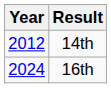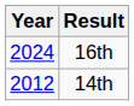rows swapped: 14th <-> 16th
